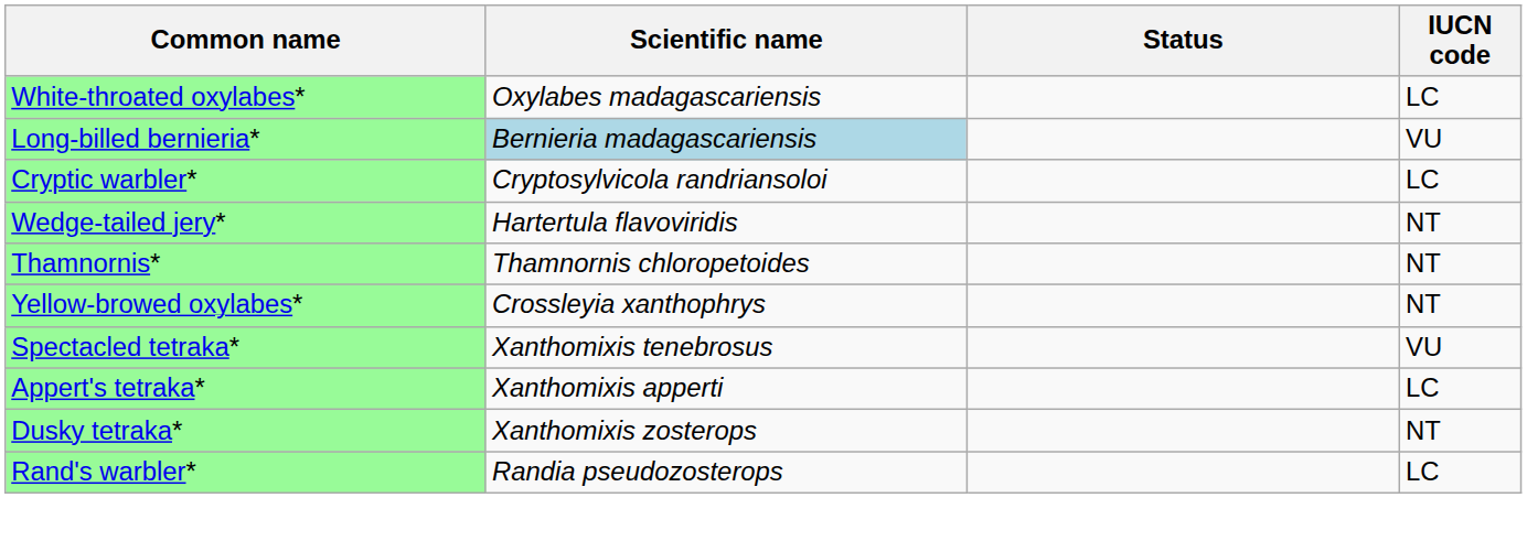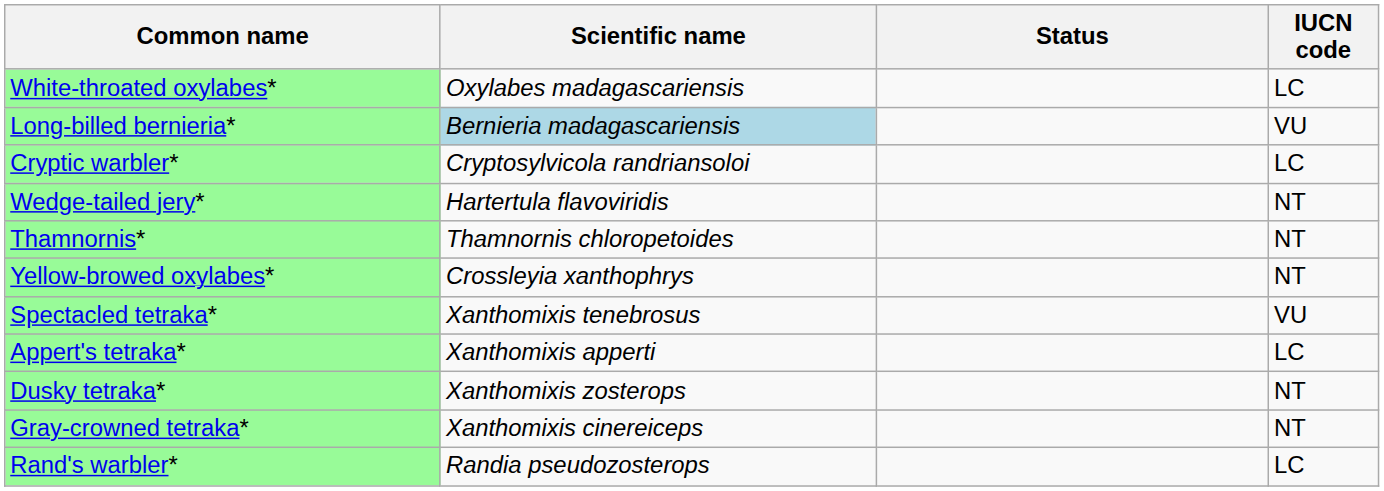+ row: Gray-crowned tetraka* | Xanthomixis cinereiceps | NT
